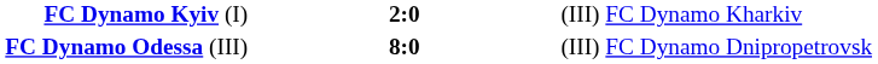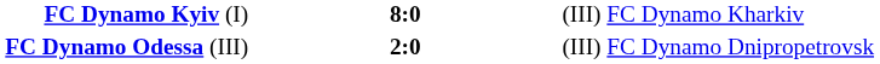FC Dynamo Kyiv (I) | column 2: 2:0 -> 8:0
FC Dynamo Odessa (III) | column 2: 8:0 -> 2:0
